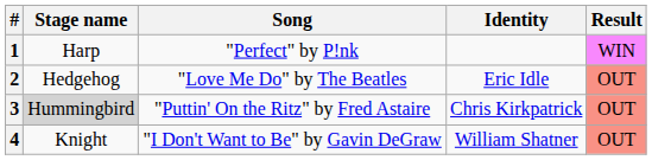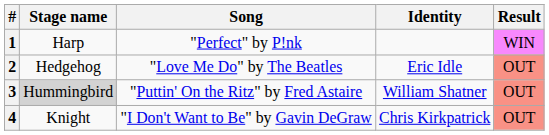3 | Identity: Chris Kirkpatrick -> William Shatner
4 | Identity: William Shatner -> Chris Kirkpatrick
